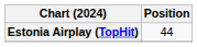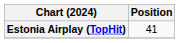Estonia Airplay (TopHit) | Position: 44 -> 41
